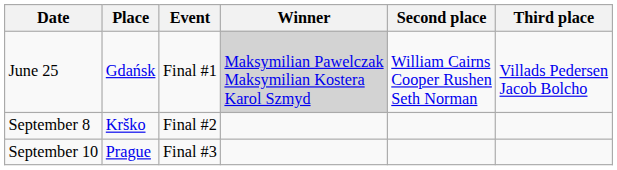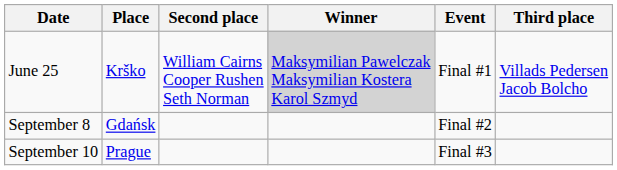columns swapped: Event <-> Second place
June 25 | Place: Gdańsk -> Krško
September 8 | Place: Krško -> Gdańsk
